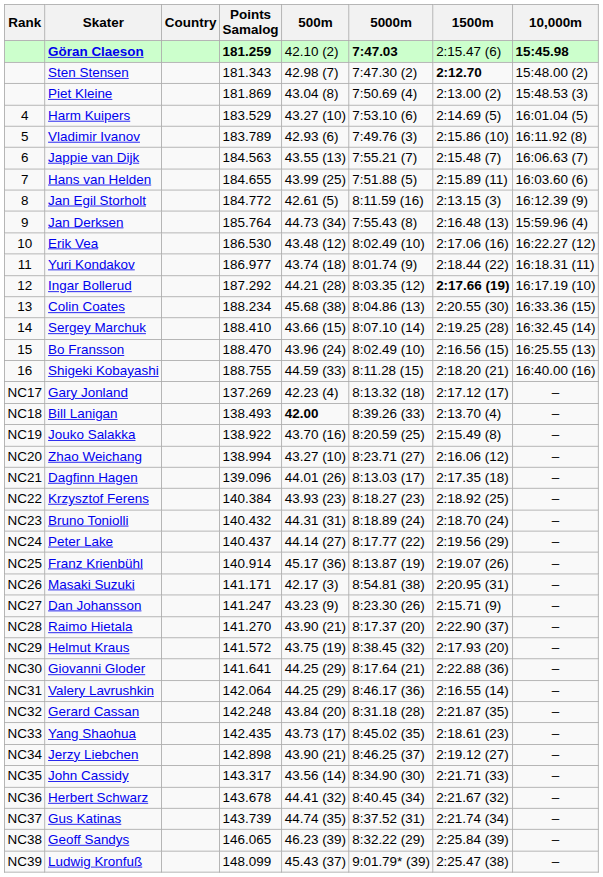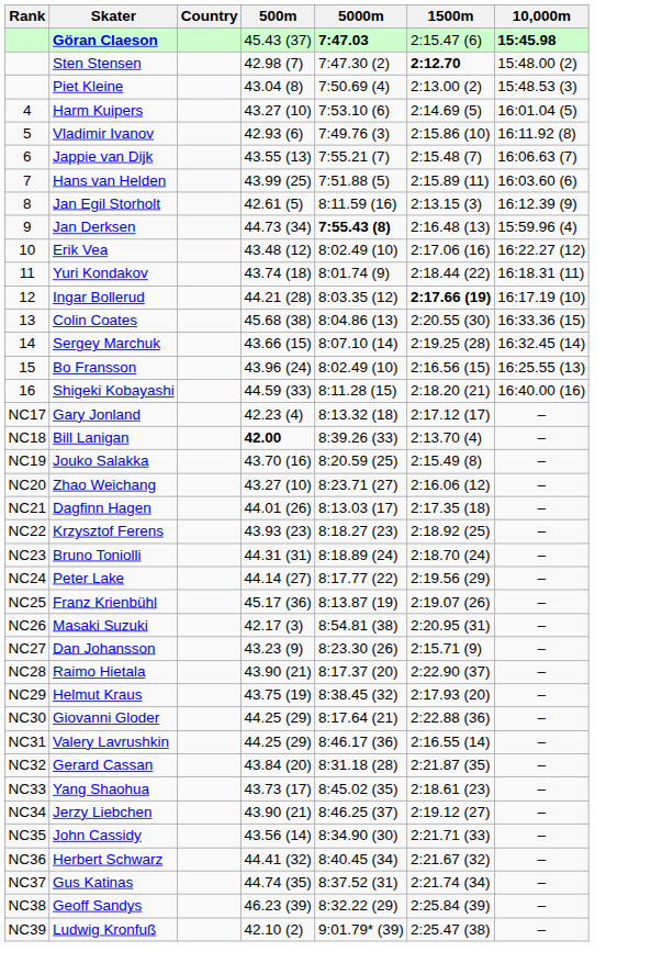- column: Points Samalog | 181.259 | 181.343 | 181.869 | 183.529 | 183.789 | 184.563 | 184.655 | 184.772 | 185.764 | 186.530 | 186.977 | 187.292 | 188.234 | 188.410 | 188.470 | 188.755 | 137.269 | 138.493 | 138.922 | 138.994 | 139.096 | 140.384 | 140.432 | 140.437 | 140.914 | 141.171 | 141.247 | 141.270 | 141.572 | 141.641 | 142.064 | 142.248 | 142.435 | 142.898 | 143.317 | 143.678 | 143.739 | 146.065 | 148.099
Göran Claeson | 500m: 42.10 (2) -> 45.43 (37)
Jan Derksen | 5000m: normal -> bold
Ludwig Kronfuß | 500m: 45.43 (37) -> 42.10 (2)
